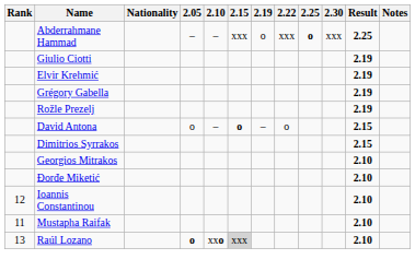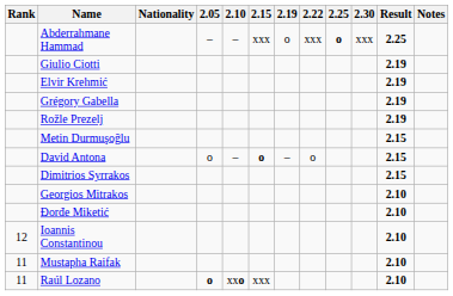+ row: Metin Durmuşoğlu | 2.15
Raúl Lozano | Rank: 13 -> 11
Raúl Lozano | 2.15: lightgrey background -> no background
